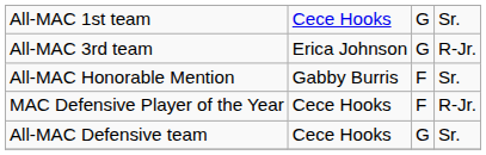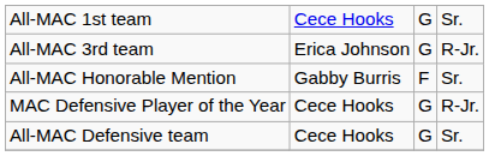MAC Defensive Player of the Year | column 3: F -> G
